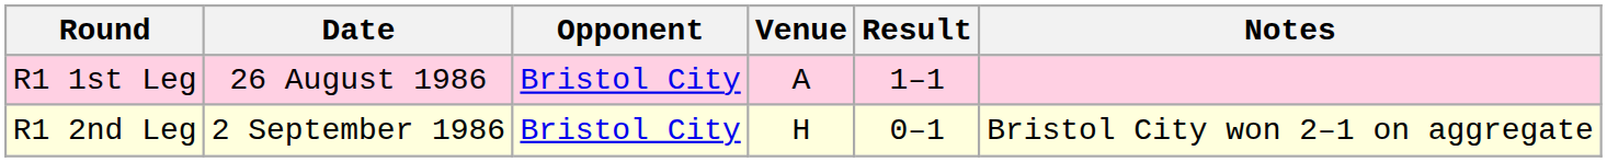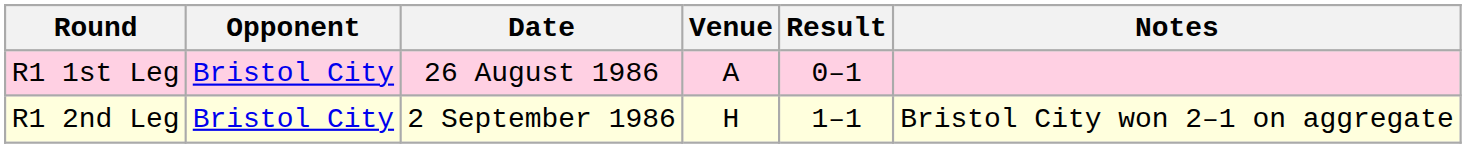columns swapped: Date <-> Opponent
R1 1st Leg | Result: 1–1 -> 0–1
R1 2nd Leg | Result: 0–1 -> 1–1
